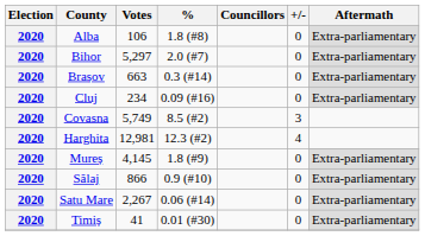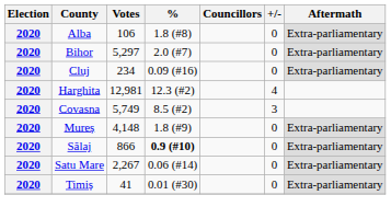- row: 2020 | Brașov | 663 | 0.3 (#14) | 0 | Extra-parliamentary
rows swapped: Covasna <-> Harghita
Mureș | Votes: 4,145 -> 4,148
Sălaj | %: normal -> bold
